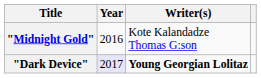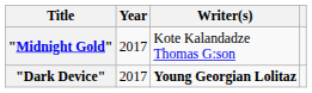"Midnight Gold" | Year: 2016 -> 2017
"Dark Device" | Year: lavender background -> no background
